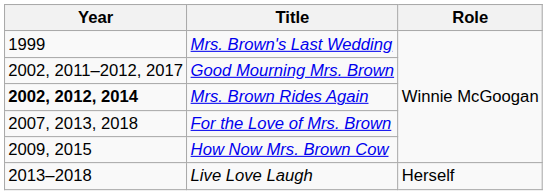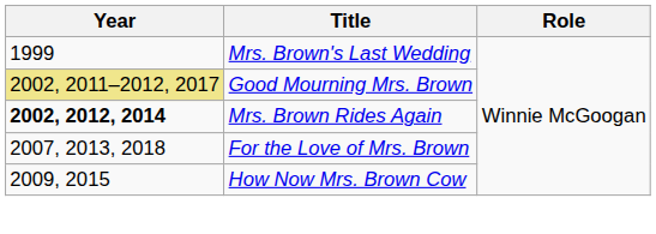Good Mourning Mrs. Brown | Year: no background -> khaki background
- row: 2013–2018 | Live Love Laugh | Herself
